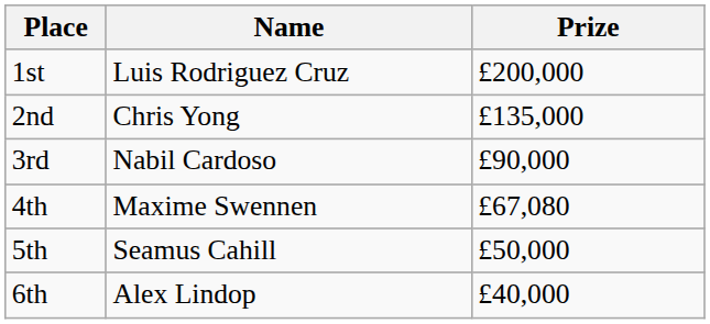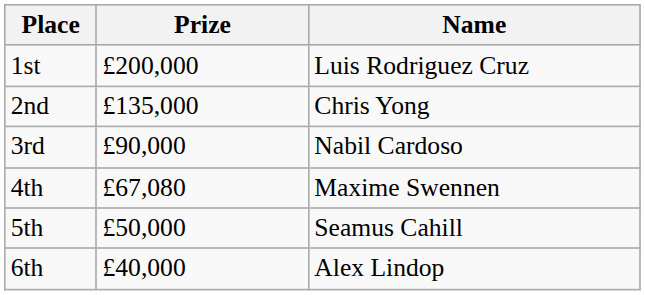columns swapped: Name <-> Prize
